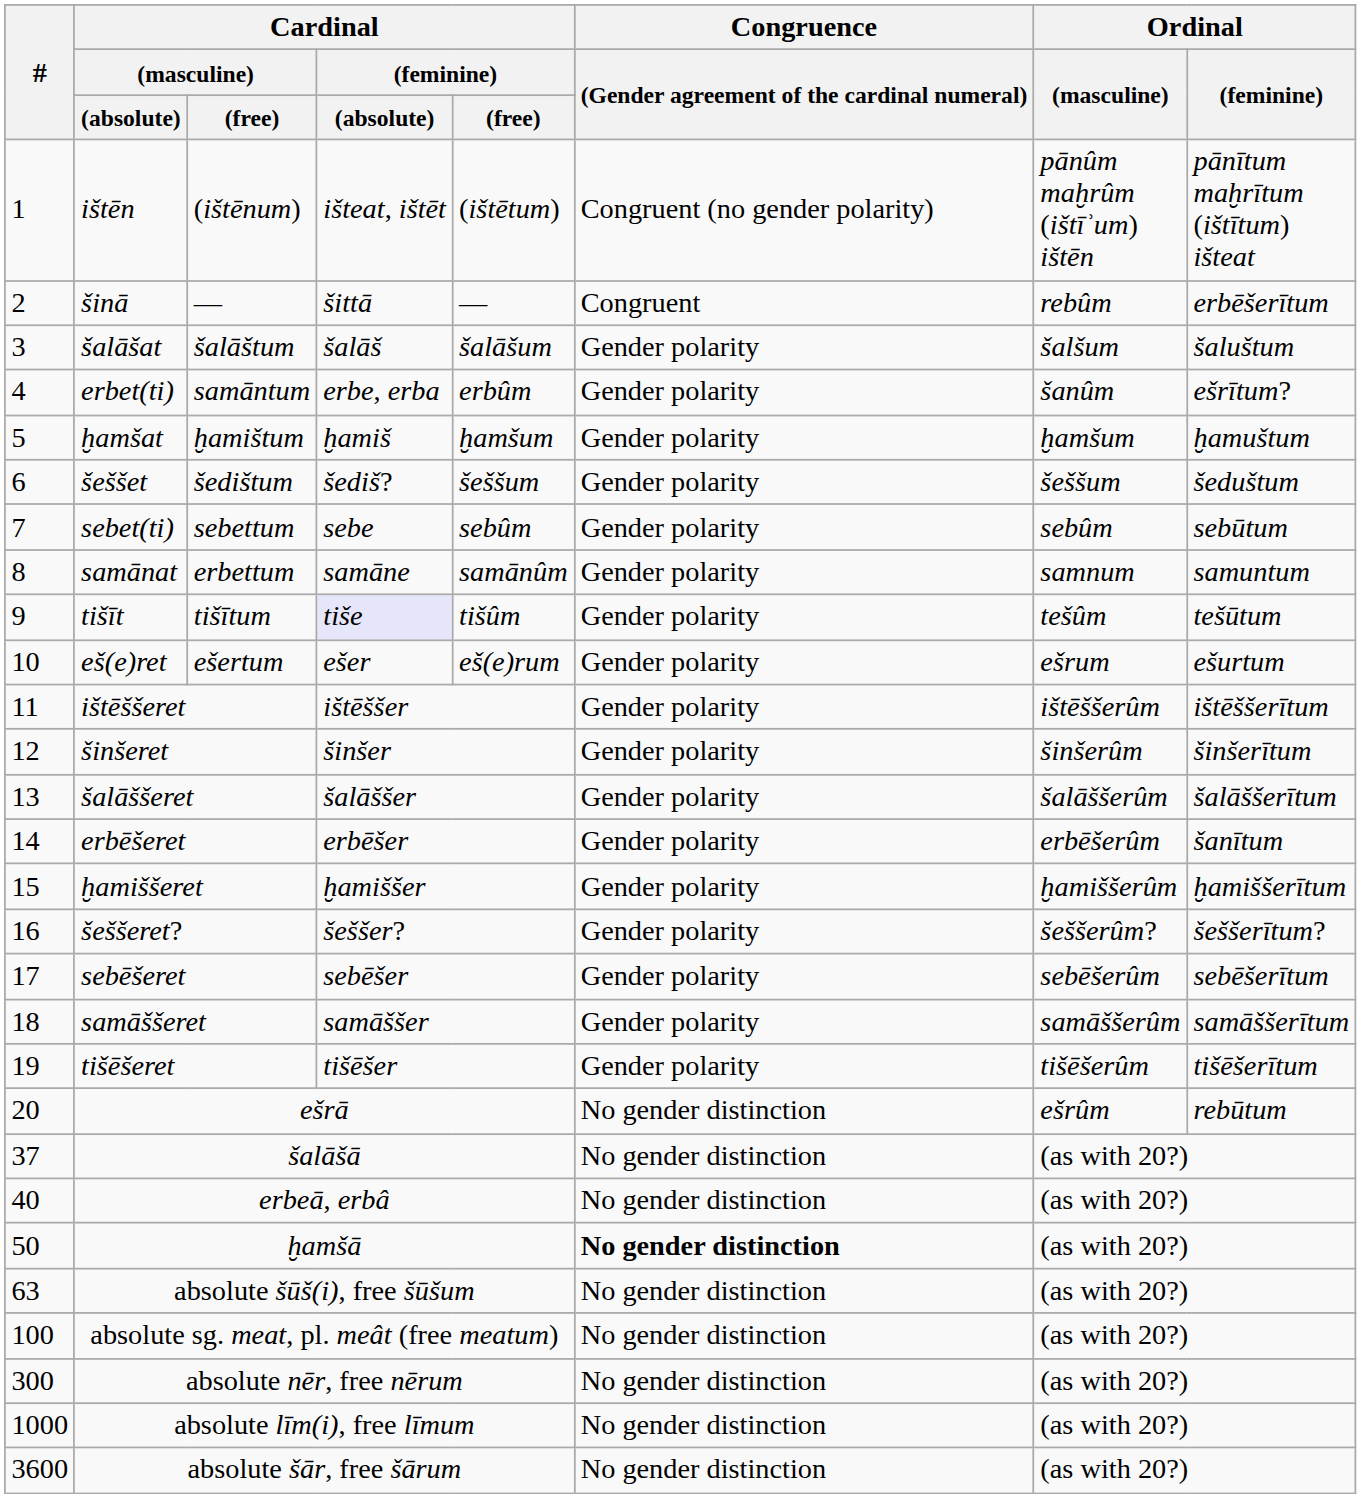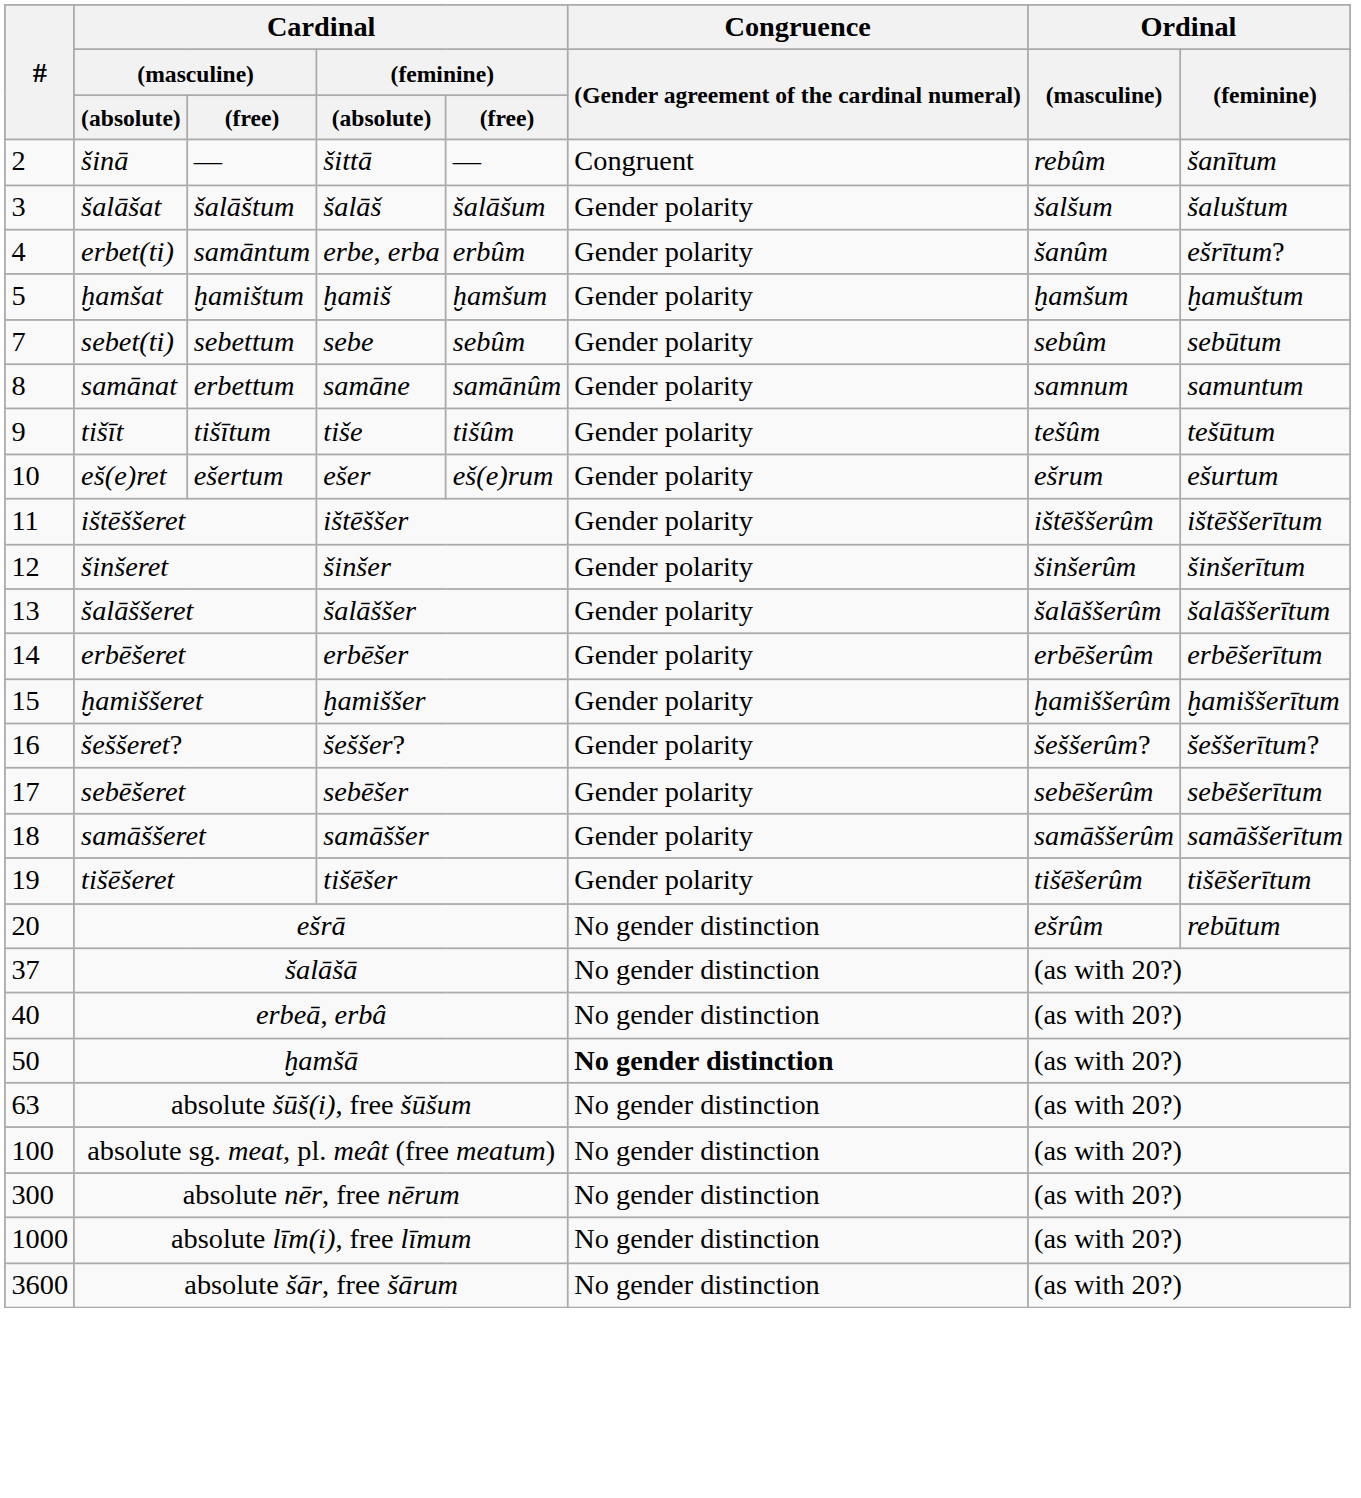- row: 1 | ištēn | (ištēnum) | išteat, ištēt | (ištētum) | Congruent (no gender polarity) | pānûm maḫrûm (ištīʾum) ištēn | pānītum maḫrītum (ištītum) išteat
šinā | Ordinal / (feminine): erbēšerītum -> šanītum
- row: 6 | šeššet | šedištum | šediš? | šeššum | Gender polarity | šeššum | šeduštum
tišīt | Cardinal / (feminine) / (absolute): lavender background -> no background
erbēšeret | Ordinal / (feminine): šanītum -> erbēšerītum
